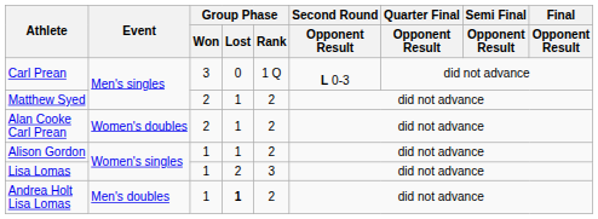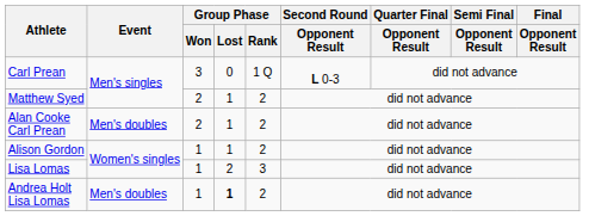Alan Cooke Carl Prean | Event: Women's doubles -> Men's doubles
